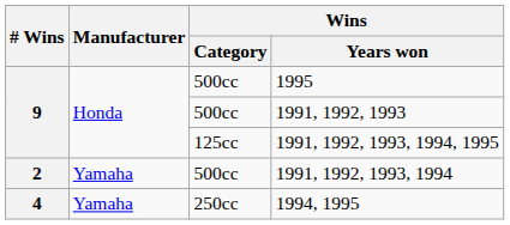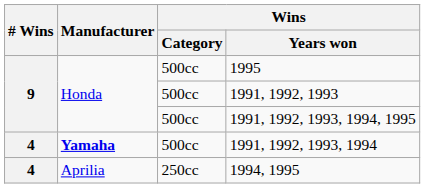1991, 1992, 1993, 1994, 1995 | Wins / Category: 125cc -> 500cc
1991, 1992, 1993, 1994 | # Wins: 2 -> 4
1991, 1992, 1993, 1994 | Manufacturer: normal -> bold
1994, 1995 | Manufacturer: Yamaha -> Aprilia
